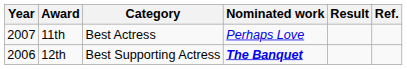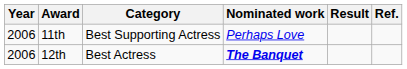11th | Year: 2007 -> 2006
11th | Category: Best Actress -> Best Supporting Actress
12th | Category: Best Supporting Actress -> Best Actress
